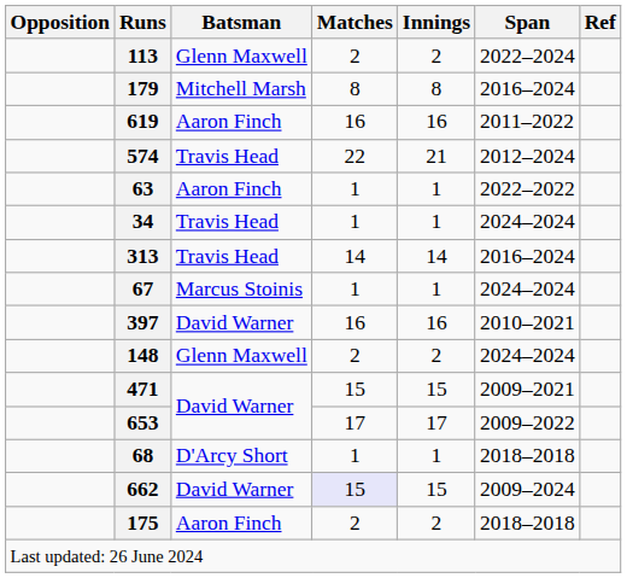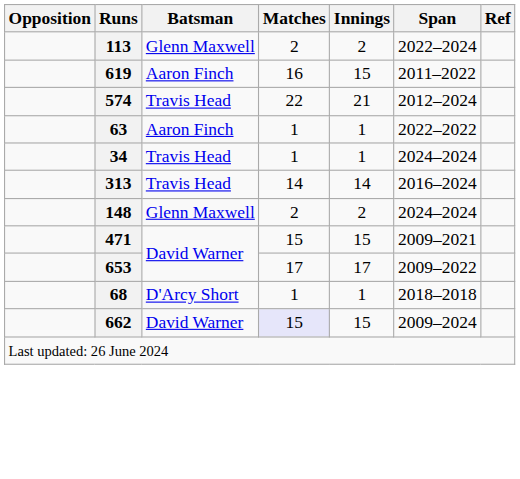- row: 179 | Mitchell Marsh | 8 | 8 | 2016–2024
619 | Innings: 16 -> 15
- row: 67 | Marcus Stoinis | 1 | 1 | 2024–2024
- row: 397 | David Warner | 16 | 16 | 2010–2021
- row: 175 | Aaron Finch | 2 | 2 | 2018–2018
